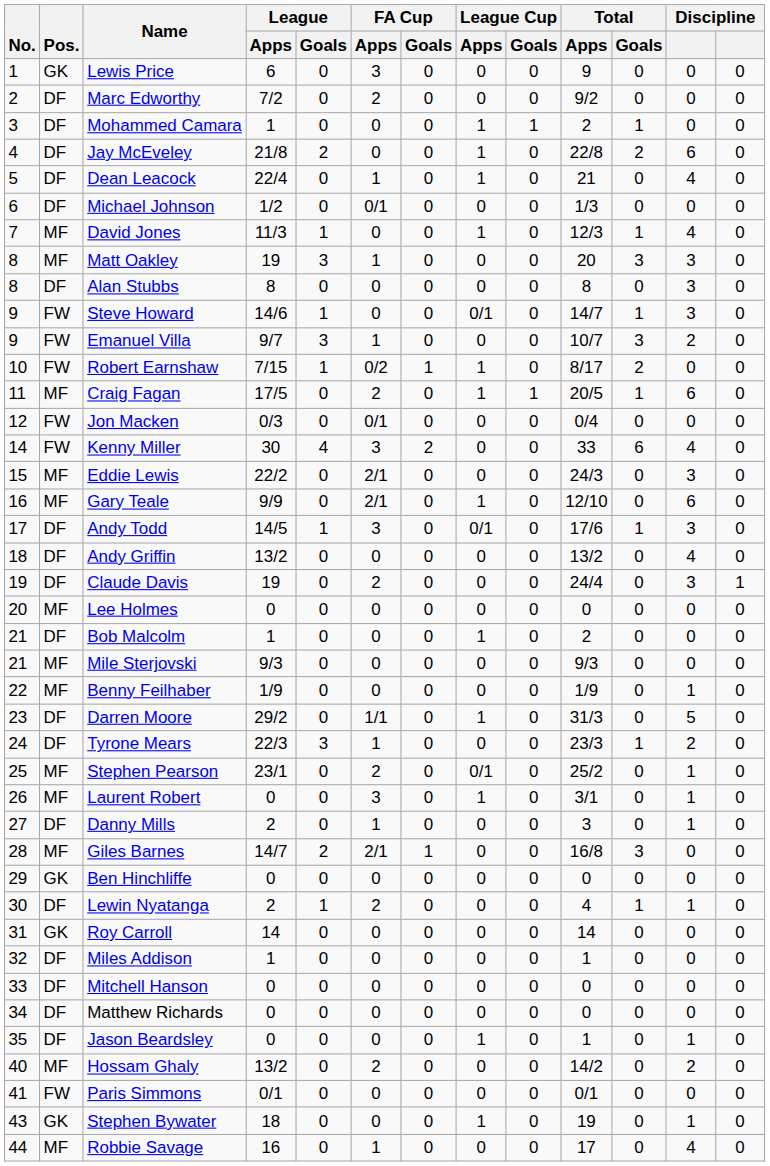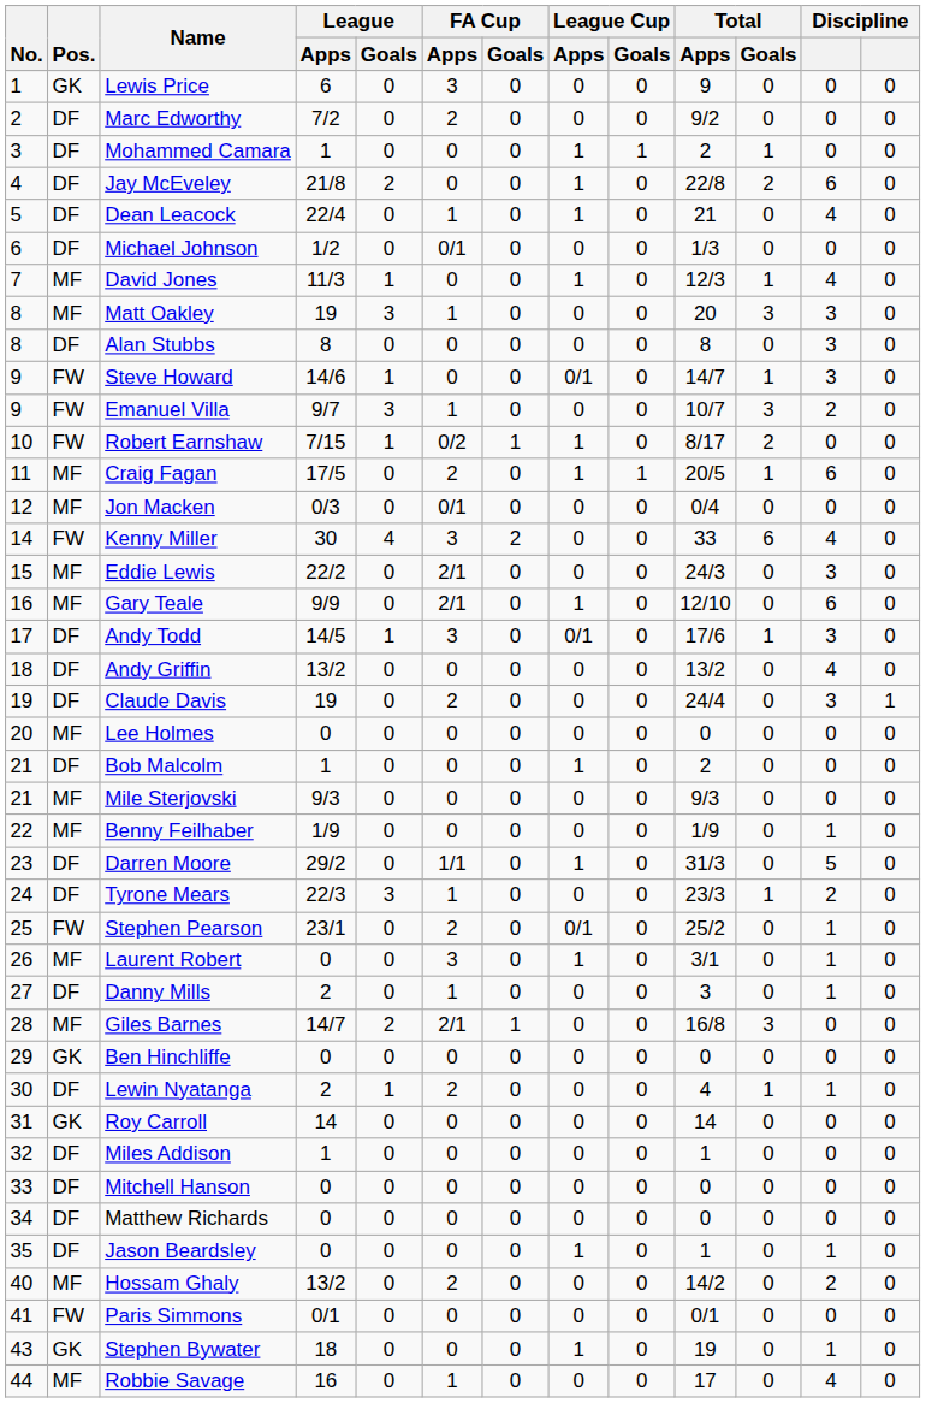Jon Macken | Pos.: FW -> MF
Stephen Pearson | Pos.: MF -> FW
